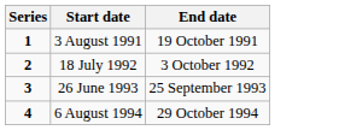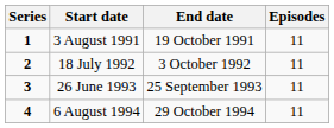+ column: Episodes | 11 | 11 | 11 | 11
